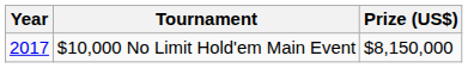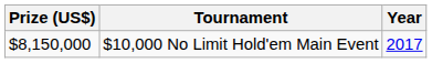columns swapped: Year <-> Prize (US$)
